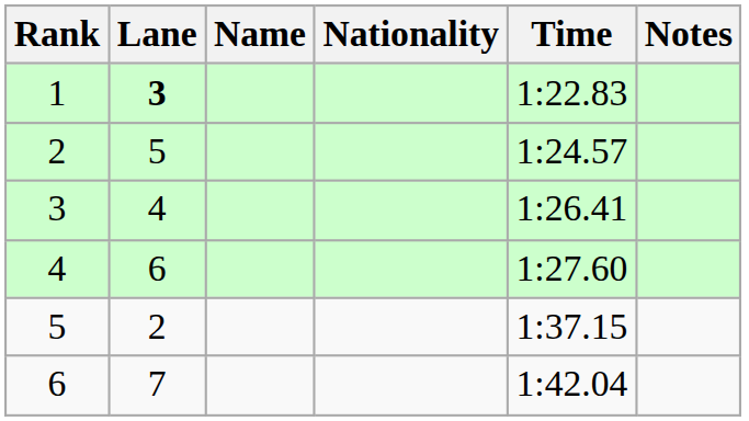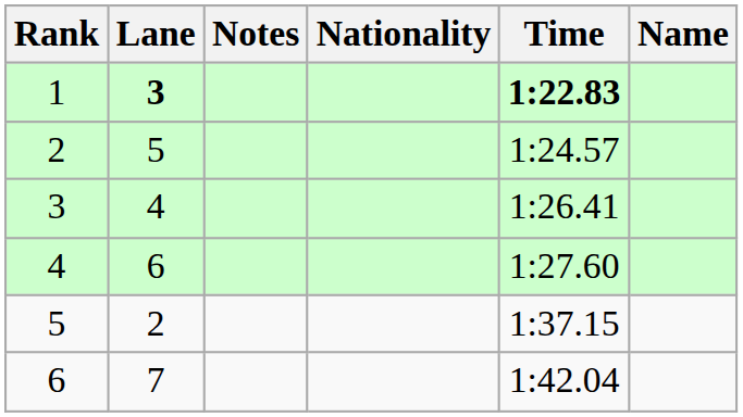columns swapped: Name <-> Notes
1 | Time: normal -> bold
